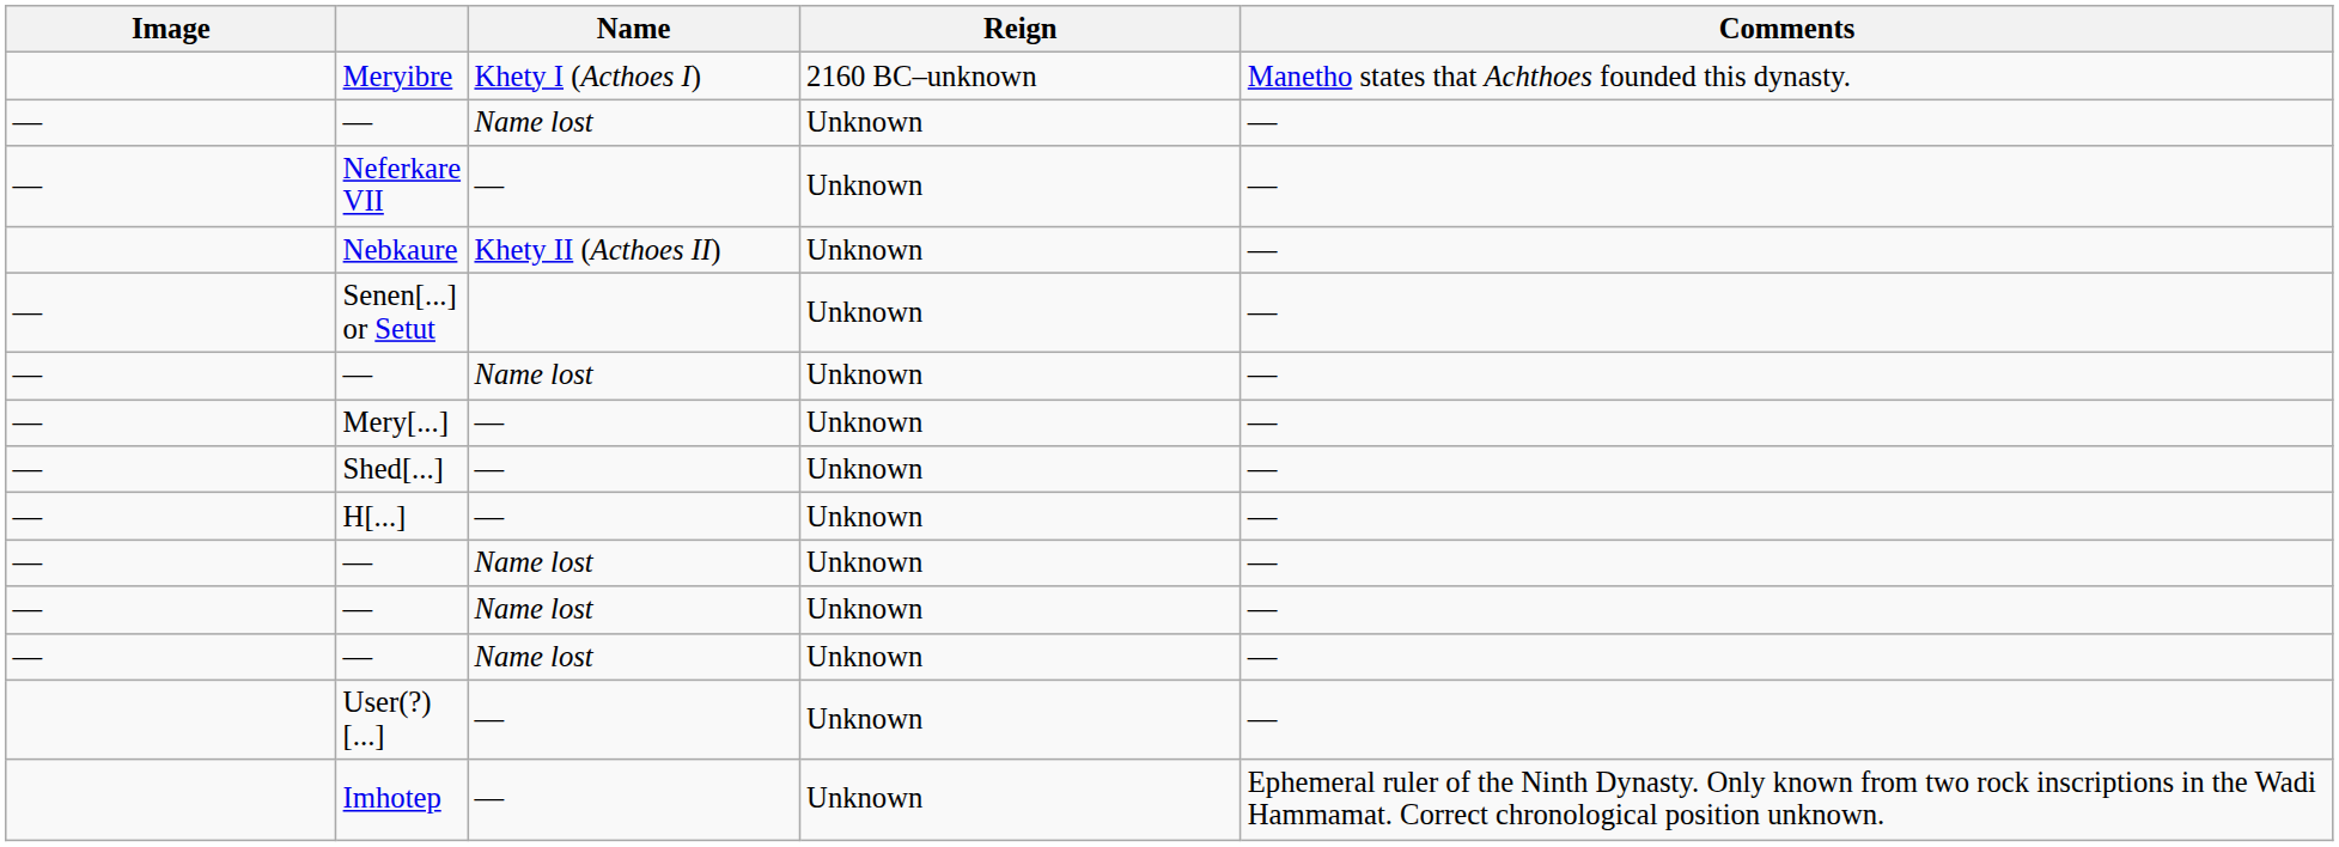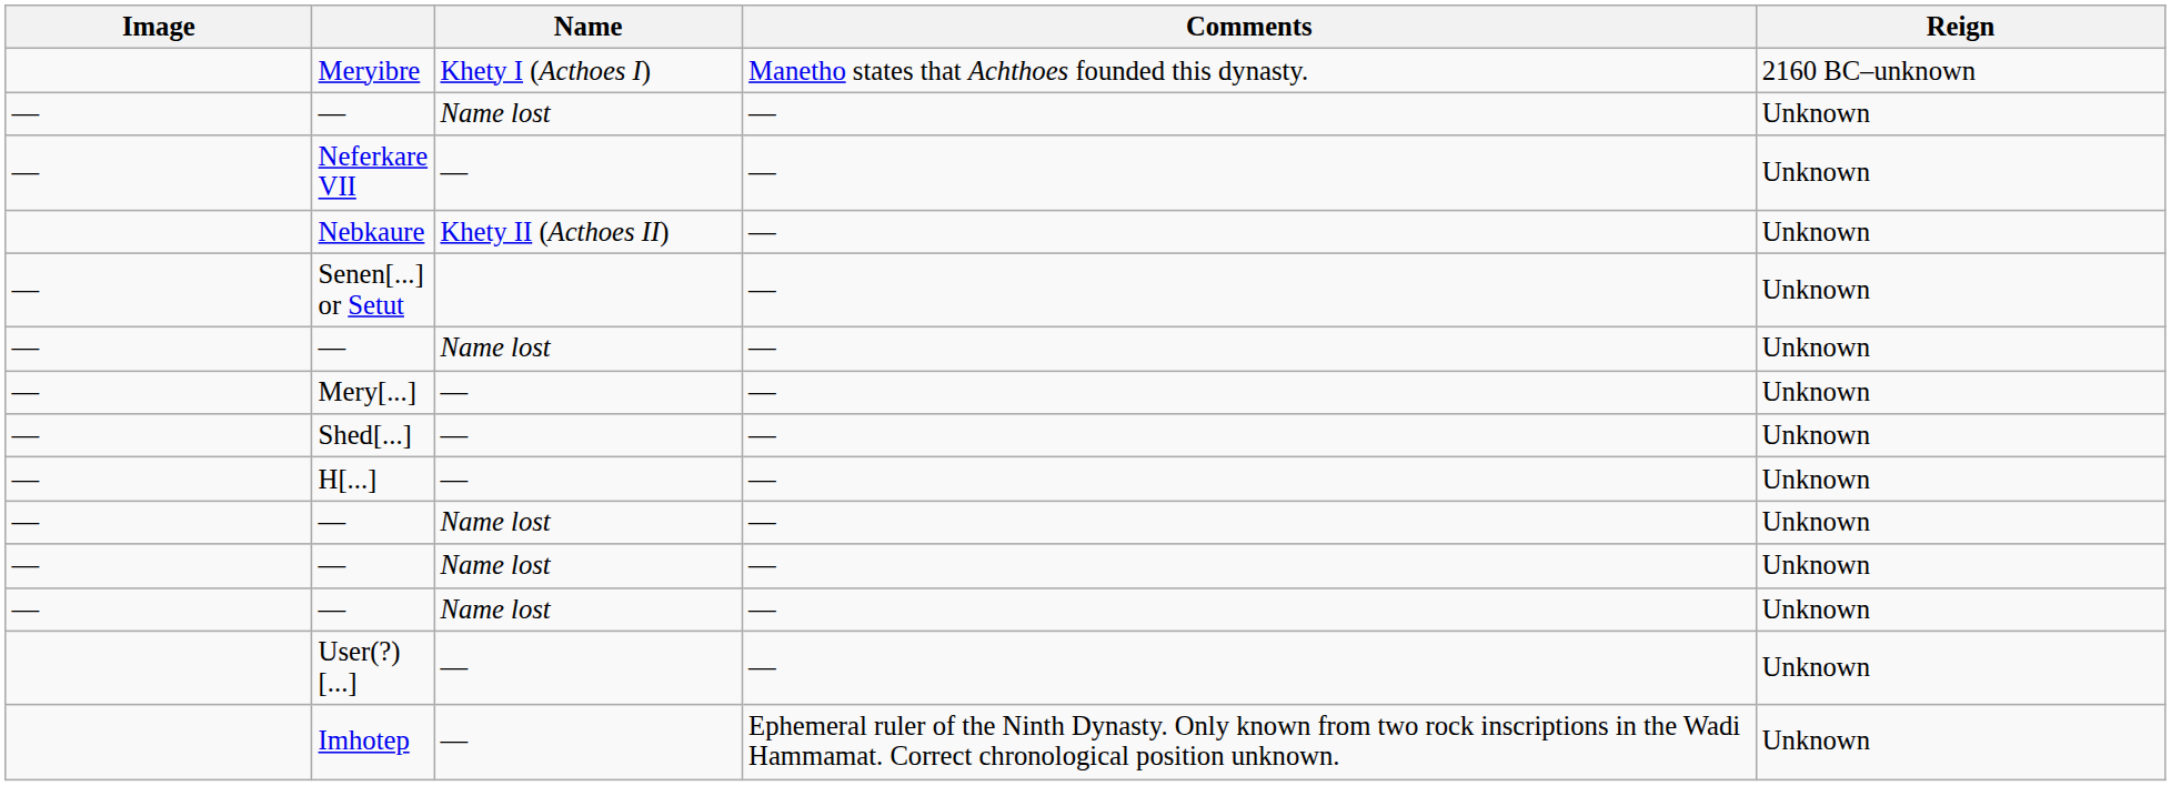columns swapped: Comments <-> Reign
